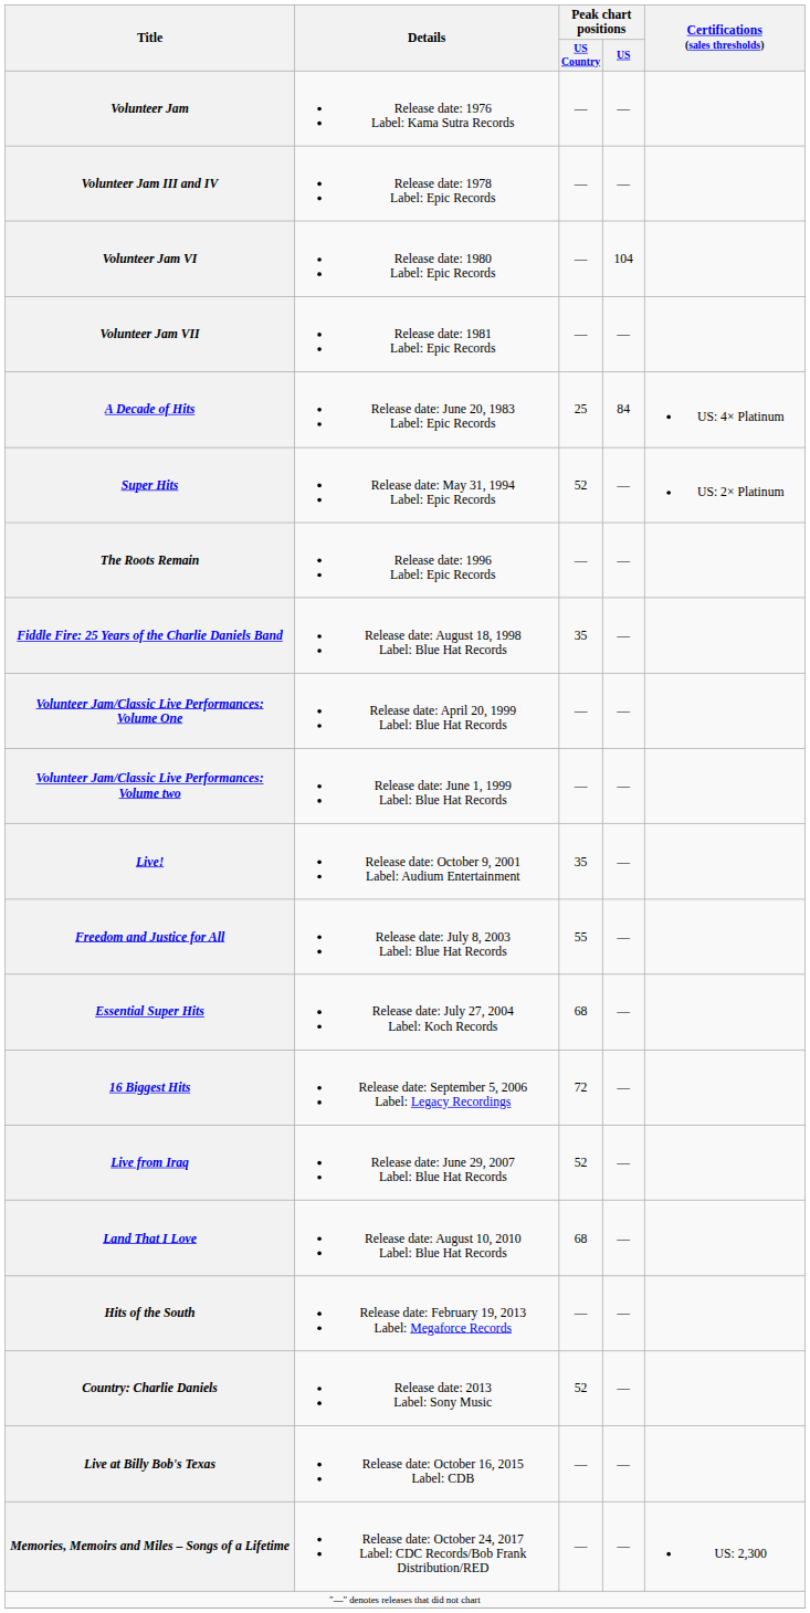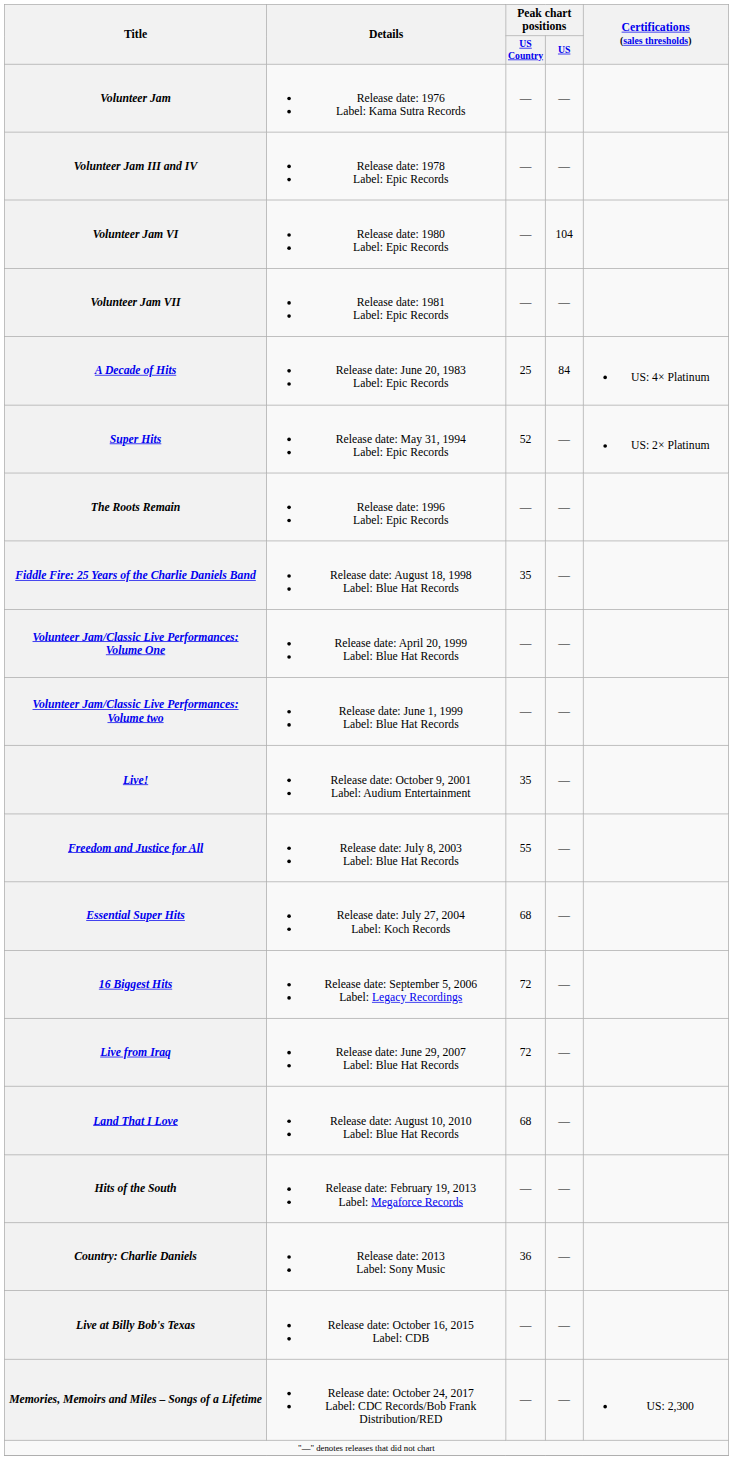Live from Iraq | Peak chart positions / US Country: 52 -> 72
Country: Charlie Daniels | Peak chart positions / US Country: 52 -> 36
